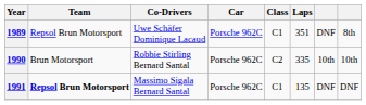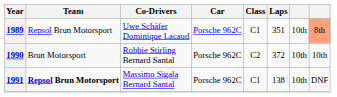1989 | column 7: DNF -> 10th
1989 | column 8: no background -> lightsalmon background
1990 | Laps: 335 -> 372
1991 | Laps: 135 -> 138
1991 | column 7: DNF -> 10th
